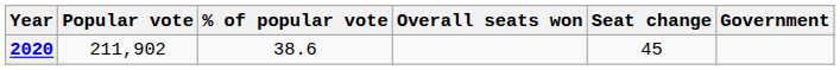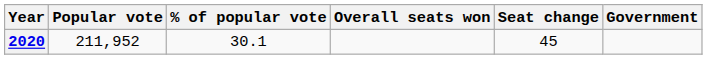2020 | Popular vote: 211,902 -> 211,952
2020 | % of popular vote: 38.6 -> 30.1
